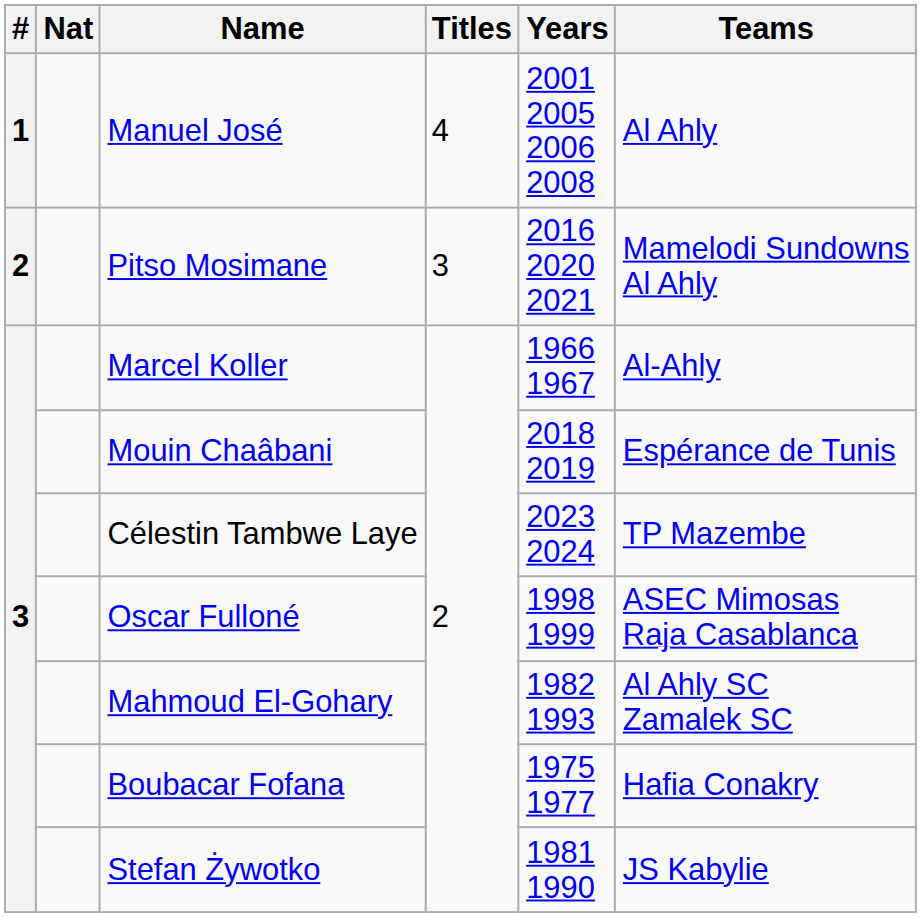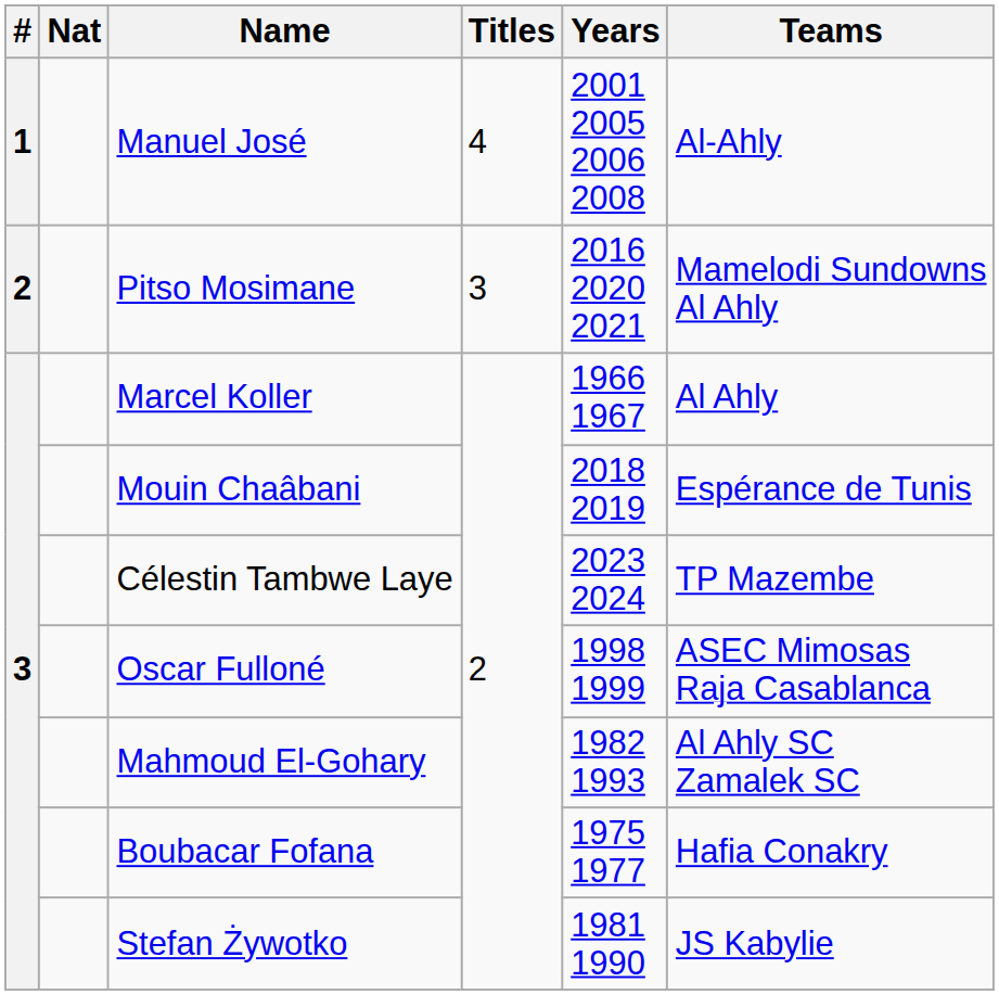Manuel José | Teams: Al Ahly -> Al-Ahly
Marcel Koller | Teams: Al-Ahly -> Al Ahly
